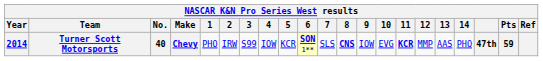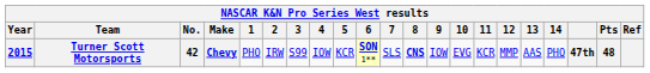Turner Scott Motorsports | Year: 2014 -> 2015
Turner Scott Motorsports | No.: 40 -> 42
Turner Scott Motorsports | 11: bold -> normal
Turner Scott Motorsports | Pts: 59 -> 48
